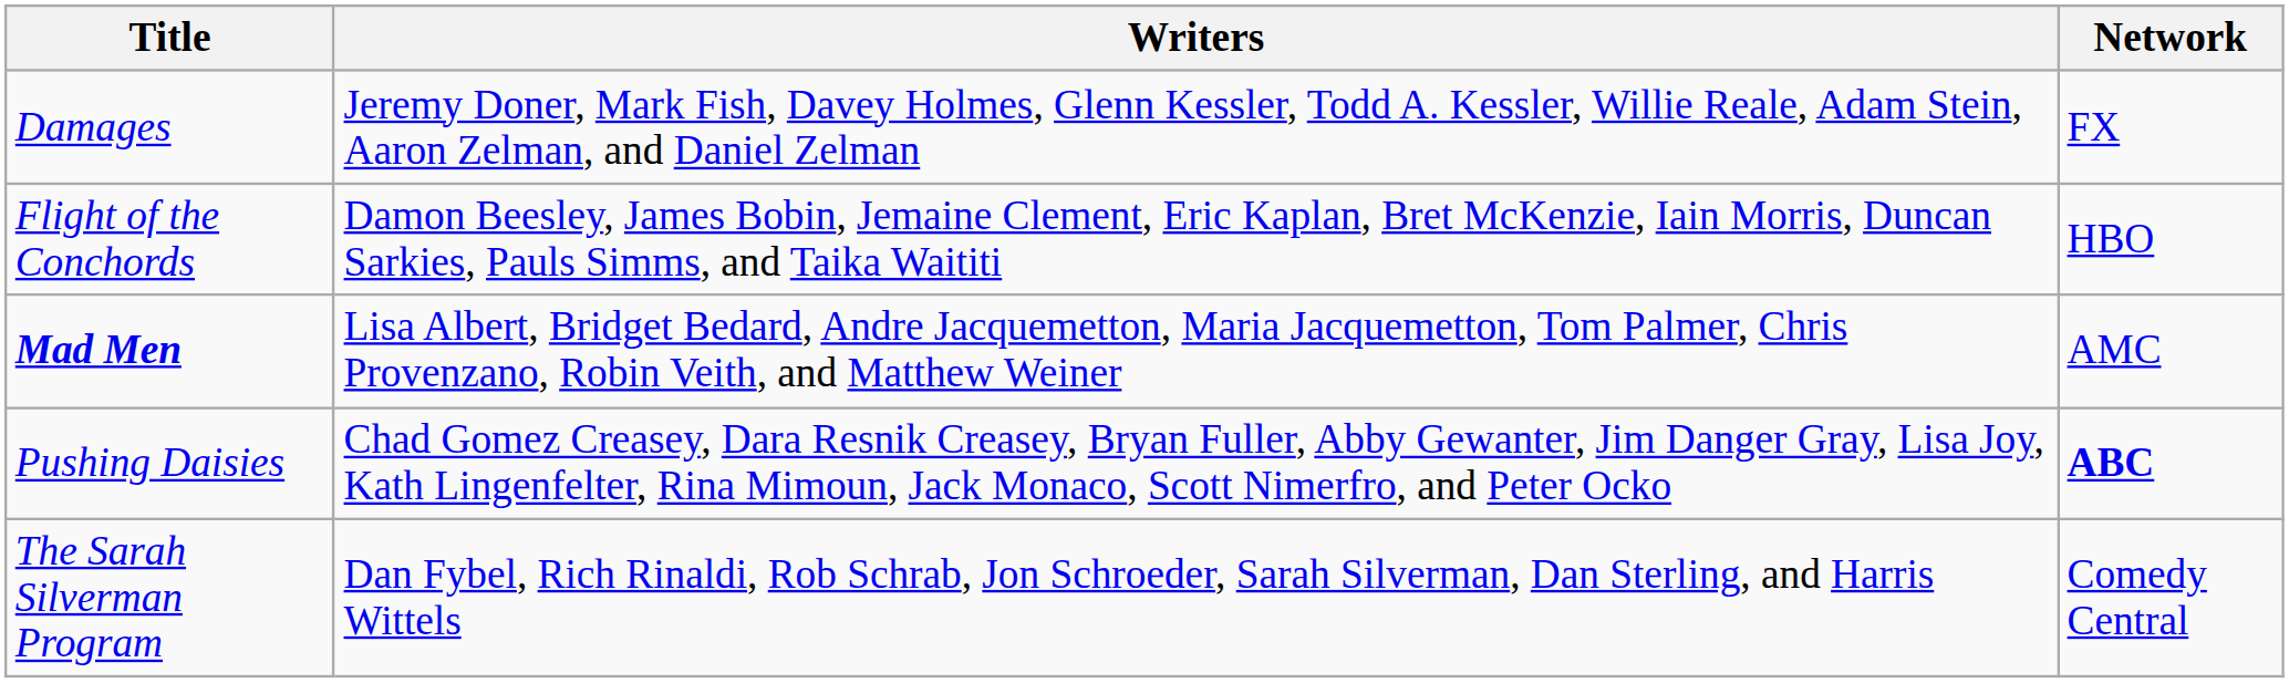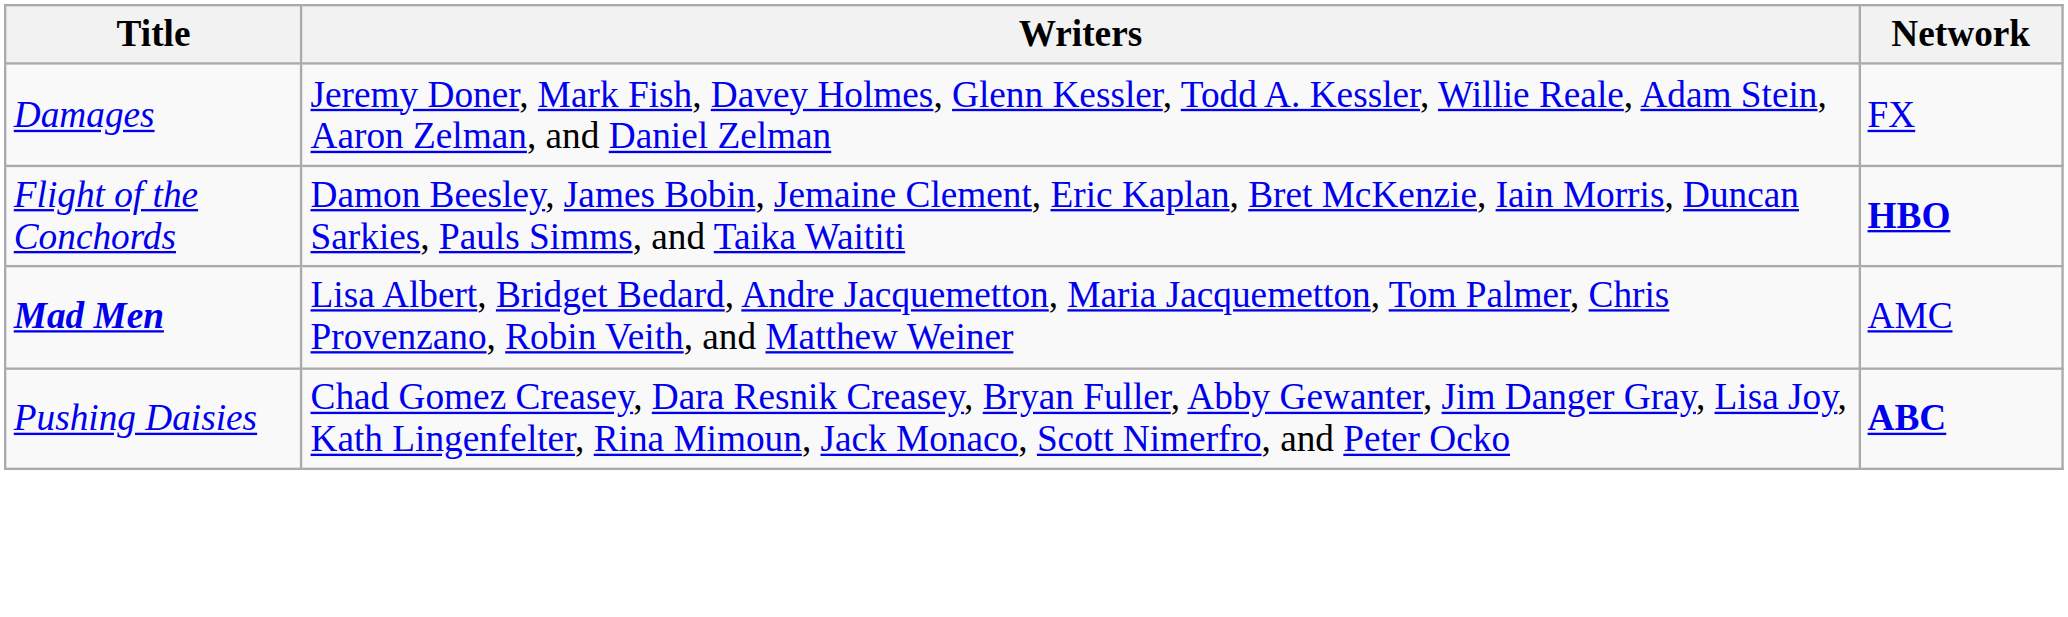Flight of the Conchords | Network: normal -> bold
- row: The Sarah Silverman Program | Dan Fybel, Rich Rinaldi, Rob Schrab, Jon Schroeder, Sarah Silverman, Dan Sterling, and Harris Wittels | Comedy Central
